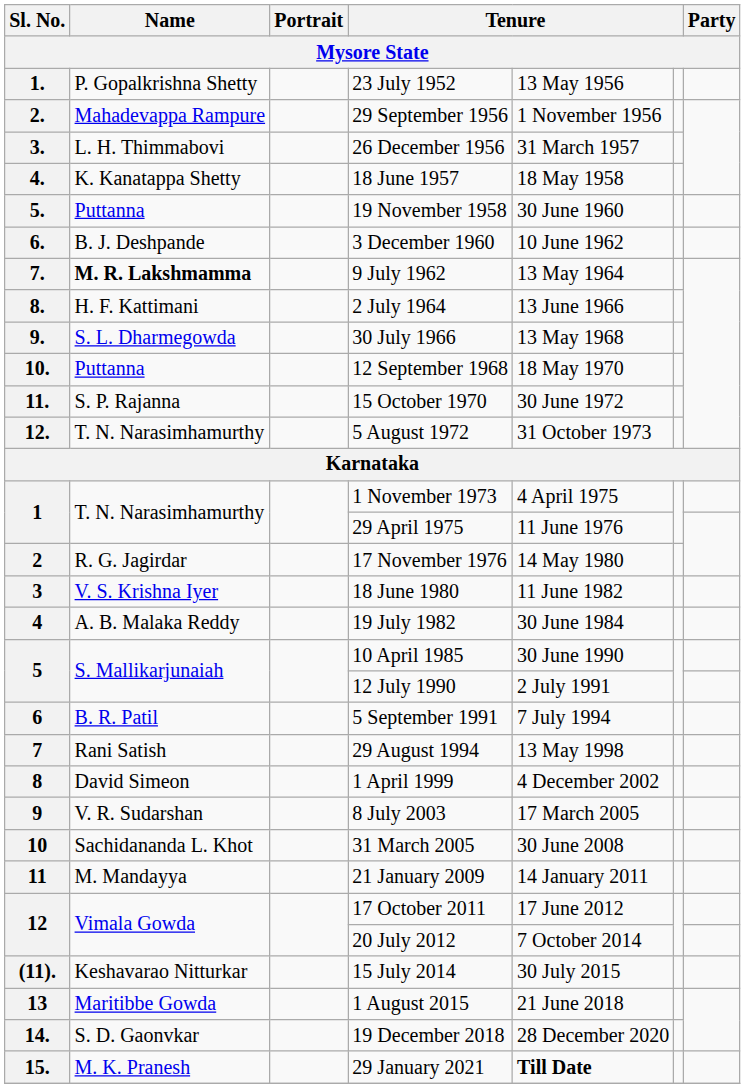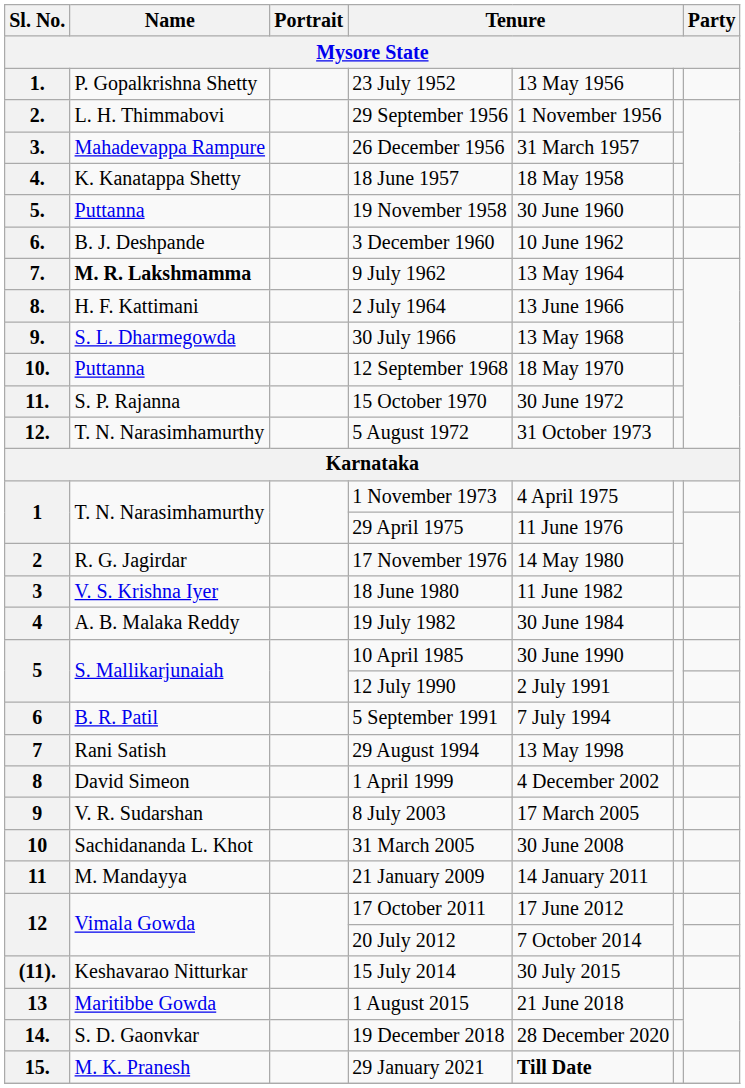2. | Name: Mahadevappa Rampure -> L. H. Thimmabovi
3. | Name: L. H. Thimmabovi -> Mahadevappa Rampure
